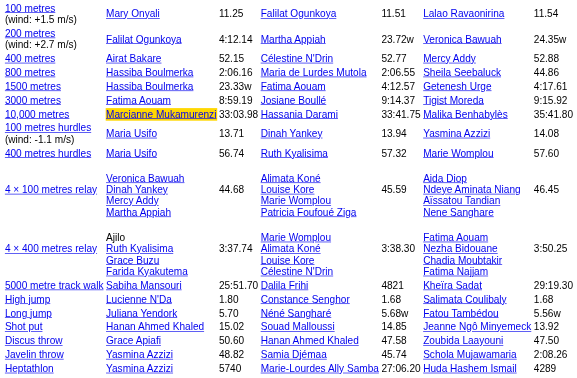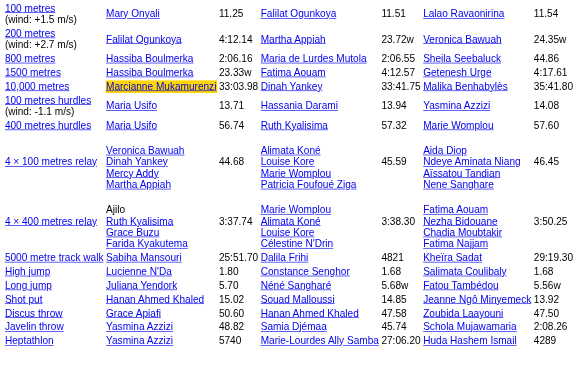- row: 400 metres | Airat Bakare | 52.15 | Célestine N'Drin | 52.77 | Mercy Addy | 52.88
- row: 3000 metres | Fatima Aouam | 8:59.19 | Josiane Boullé | 9:14.37 | Tigist Moreda | 9:15.92
10,000 metres | column 4: Hassania Darami -> Dinah Yankey
100 metres hurdles (wind: -1.1 m/s) | column 4: Dinah Yankey -> Hassania Darami
